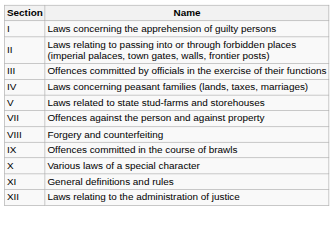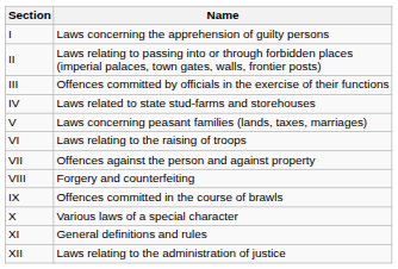IV | Name: Laws concerning peasant families (lands, taxes, marriages) -> Laws related to state stud-farms and storehouses
V | Name: Laws related to state stud-farms and storehouses -> Laws concerning peasant families (lands, taxes, marriages)
+ row: VI | Laws relating to the raising of troops
